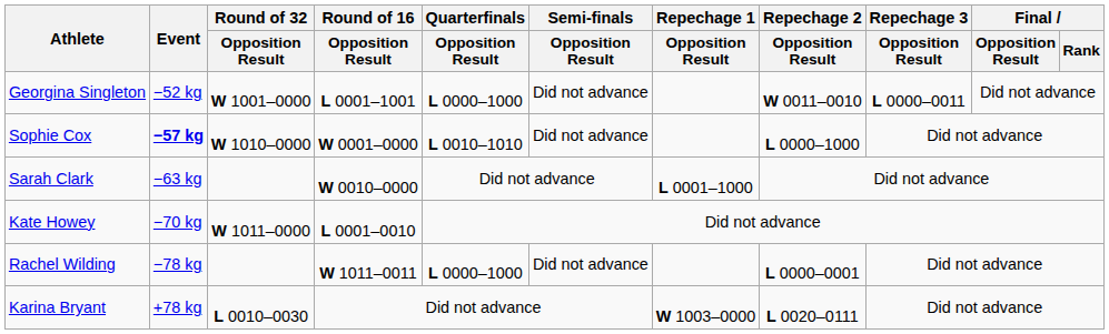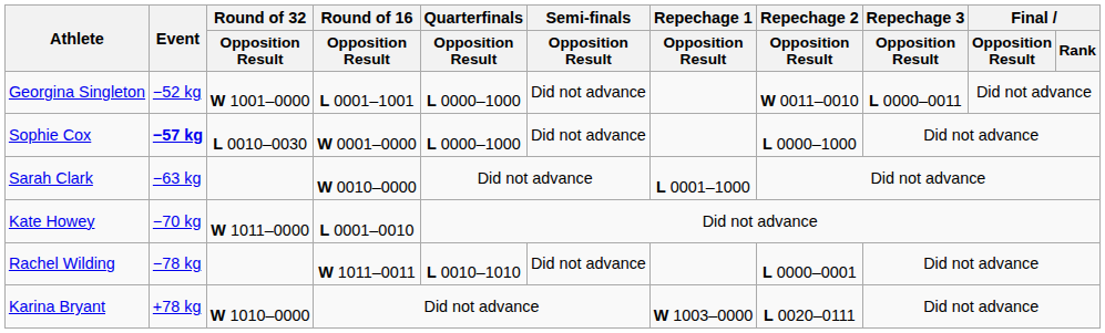Sophie Cox | Round of 32 / Opposition Result: W 1010–0000 -> L 0010–0030
Sophie Cox | Quarterfinals / Opposition Result: L 0010–1010 -> L 0000–1000
Rachel Wilding | Quarterfinals / Opposition Result: L 0000–1000 -> L 0010–1010
Karina Bryant | Round of 32 / Opposition Result: L 0010–0030 -> W 1010–0000
